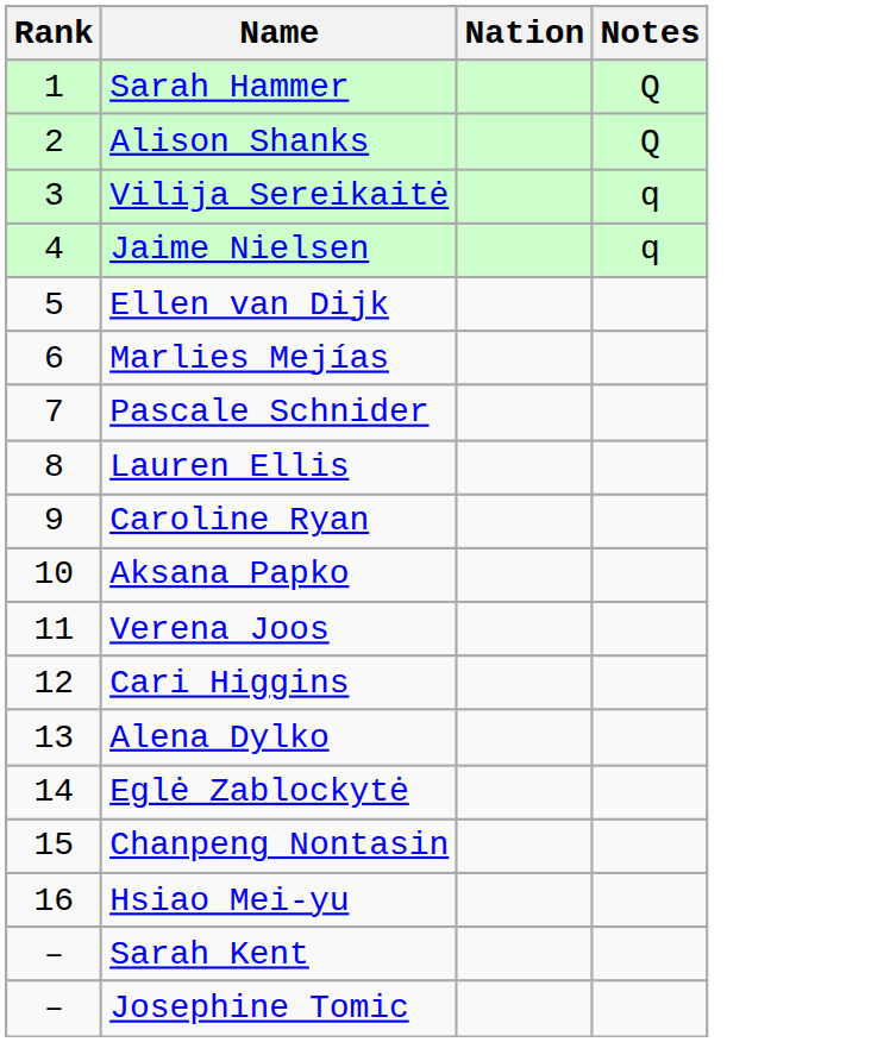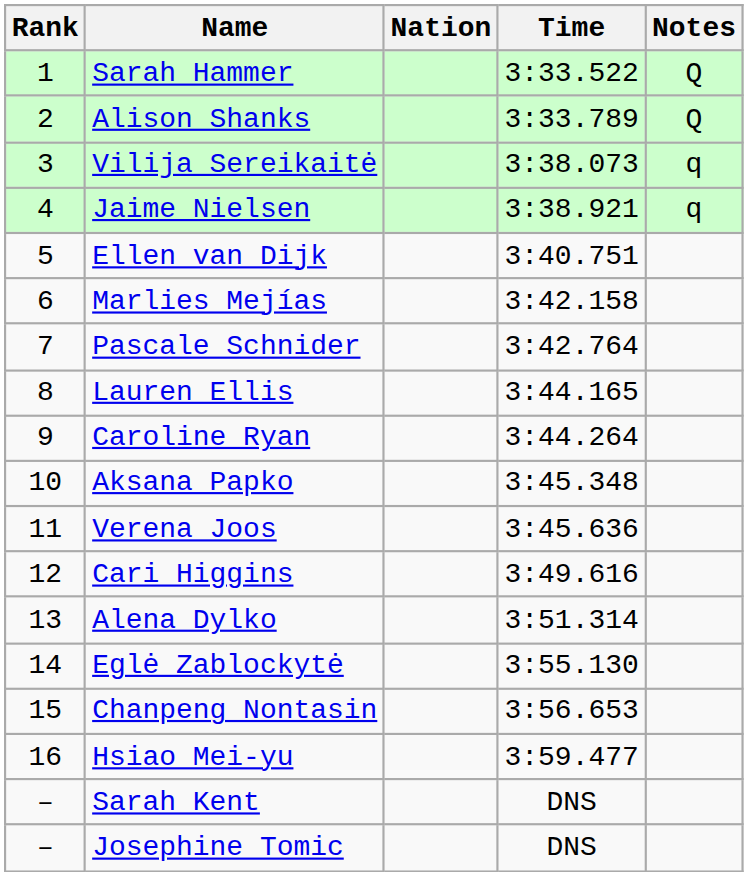+ column: Time | 3:33.522 | 3:33.789 | 3:38.073 | 3:38.921 | 3:40.751 | 3:42.158 | 3:42.764 | 3:44.165 | 3:44.264 | 3:45.348 | 3:45.636 | 3:49.616 | 3:51.314 | 3:55.130 | 3:56.653 | 3:59.477 | DNS | DNS
